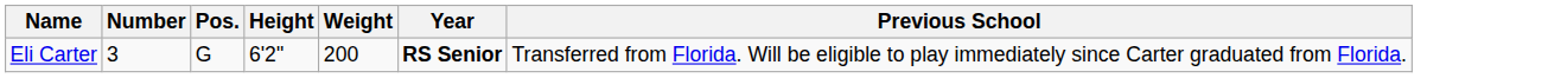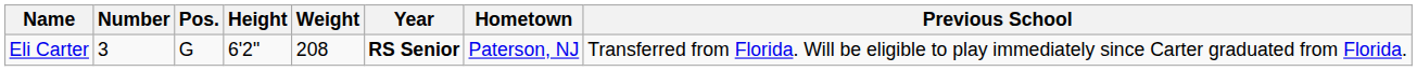+ column: Hometown | Paterson, NJ
Eli Carter | Weight: 200 -> 208
